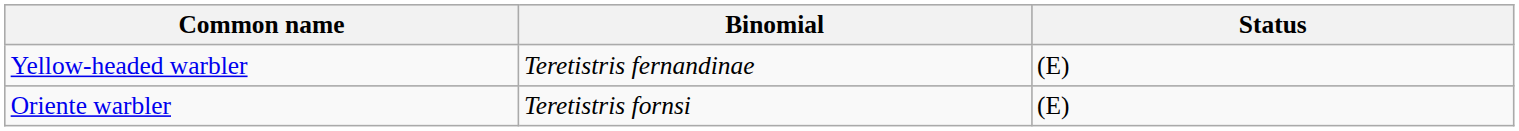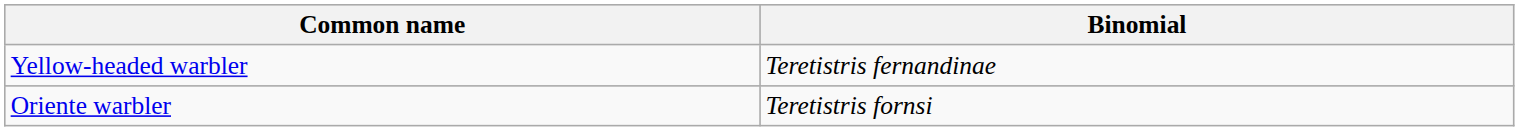- column: Status | (E) | (E)
